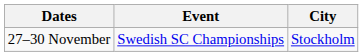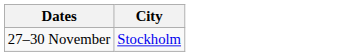- column: Event | Swedish SC Championships
